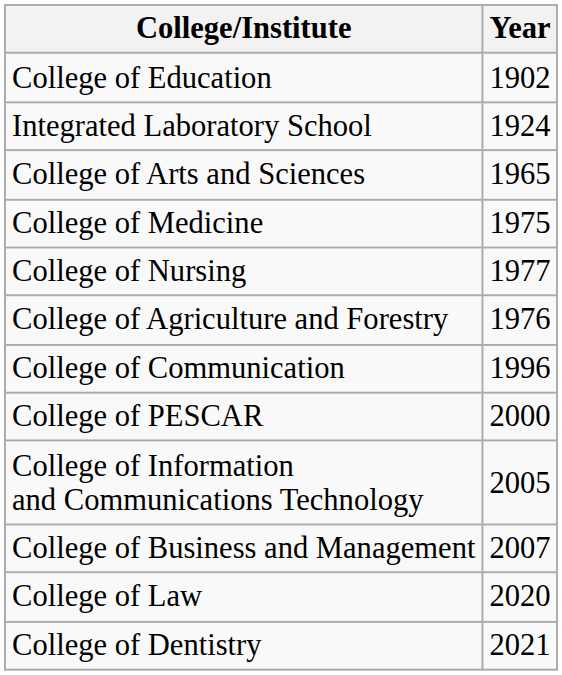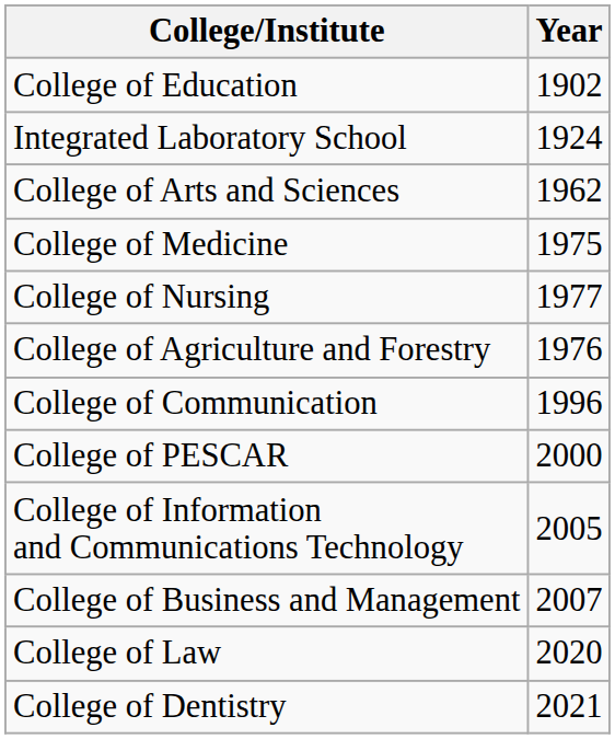College of Arts and Sciences | Year: 1965 -> 1962
